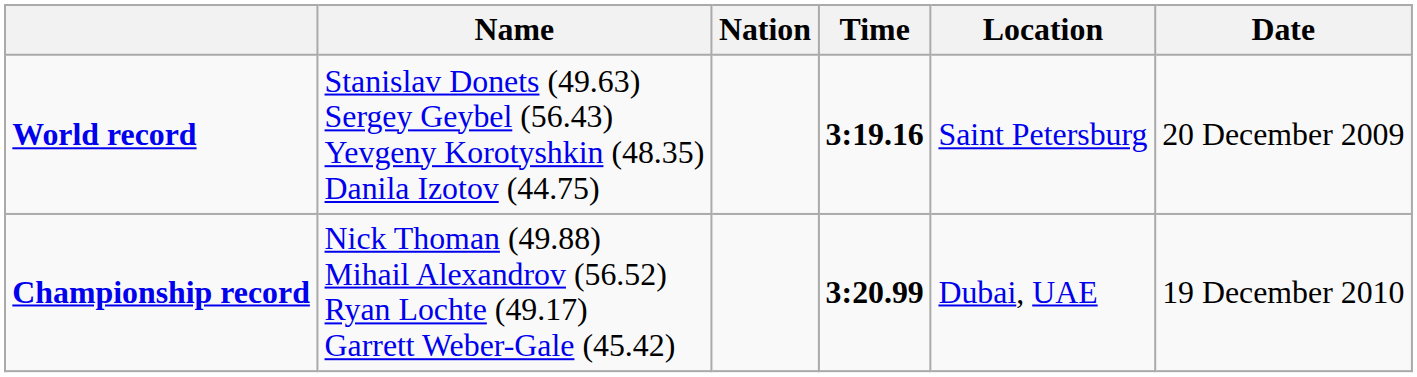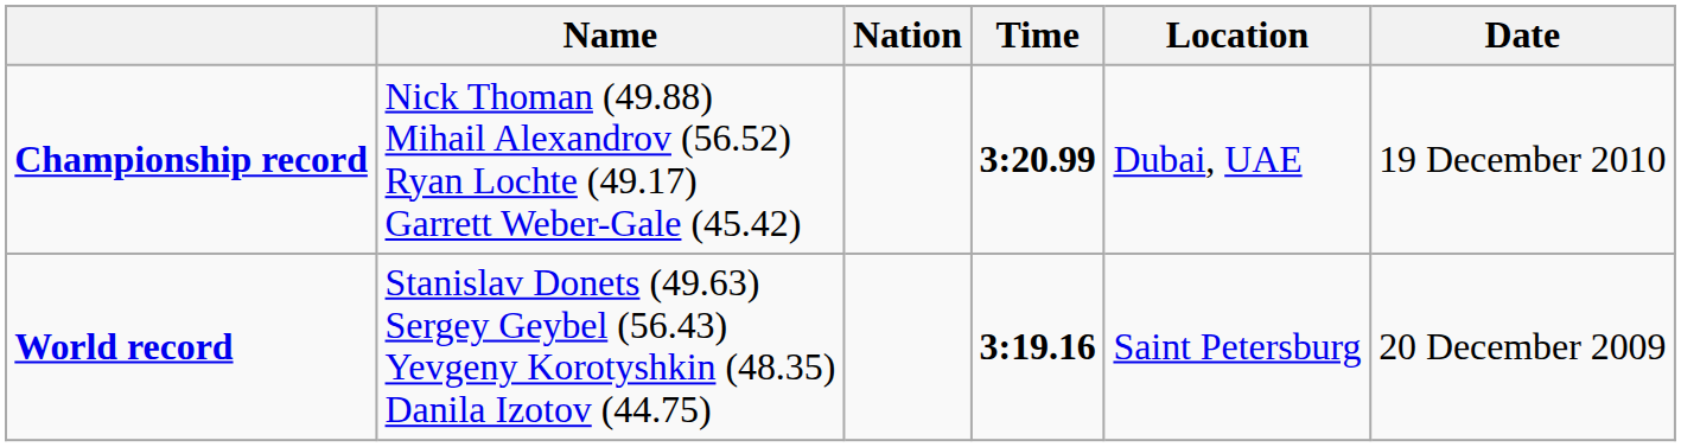rows swapped: World record <-> Championship record
